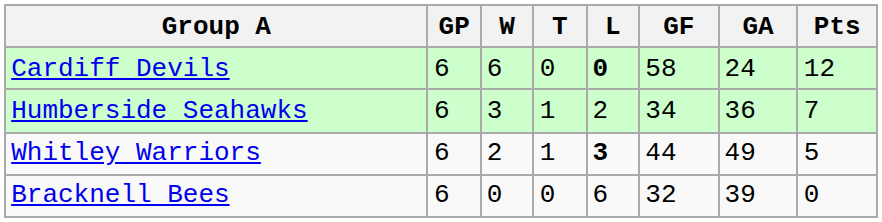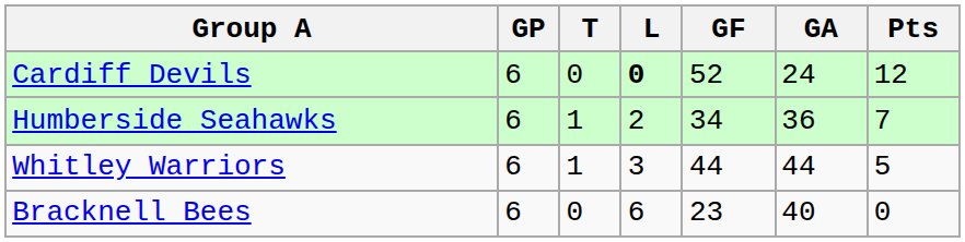- column: W | 6 | 3 | 2 | 0
Cardiff Devils | GF: 58 -> 52
Whitley Warriors | L: bold -> normal
Whitley Warriors | GA: 49 -> 44
Bracknell Bees | GF: 32 -> 23
Bracknell Bees | GA: 39 -> 40
